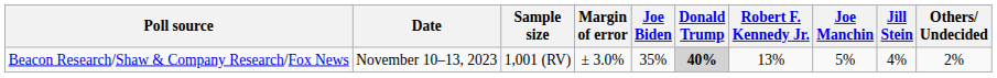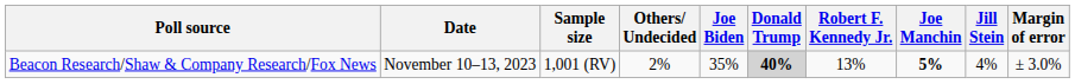columns swapped: Margin of error <-> Others/ Undecided
Beacon Research/Shaw & Company Research/Fox News | Joe Manchin: normal -> bold
